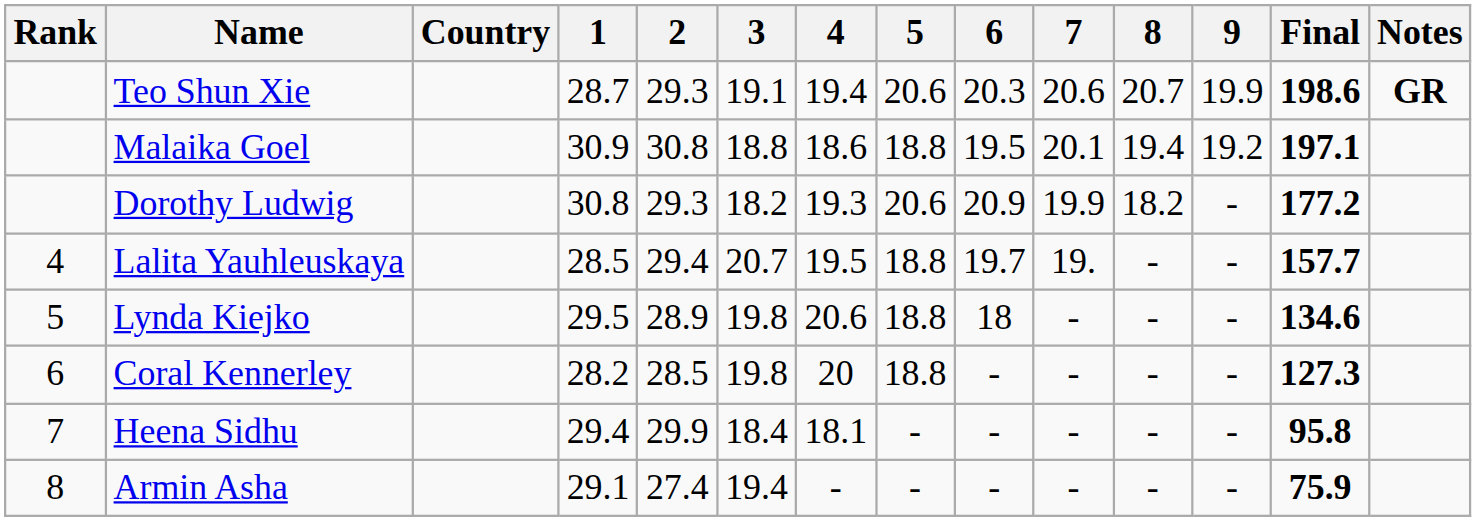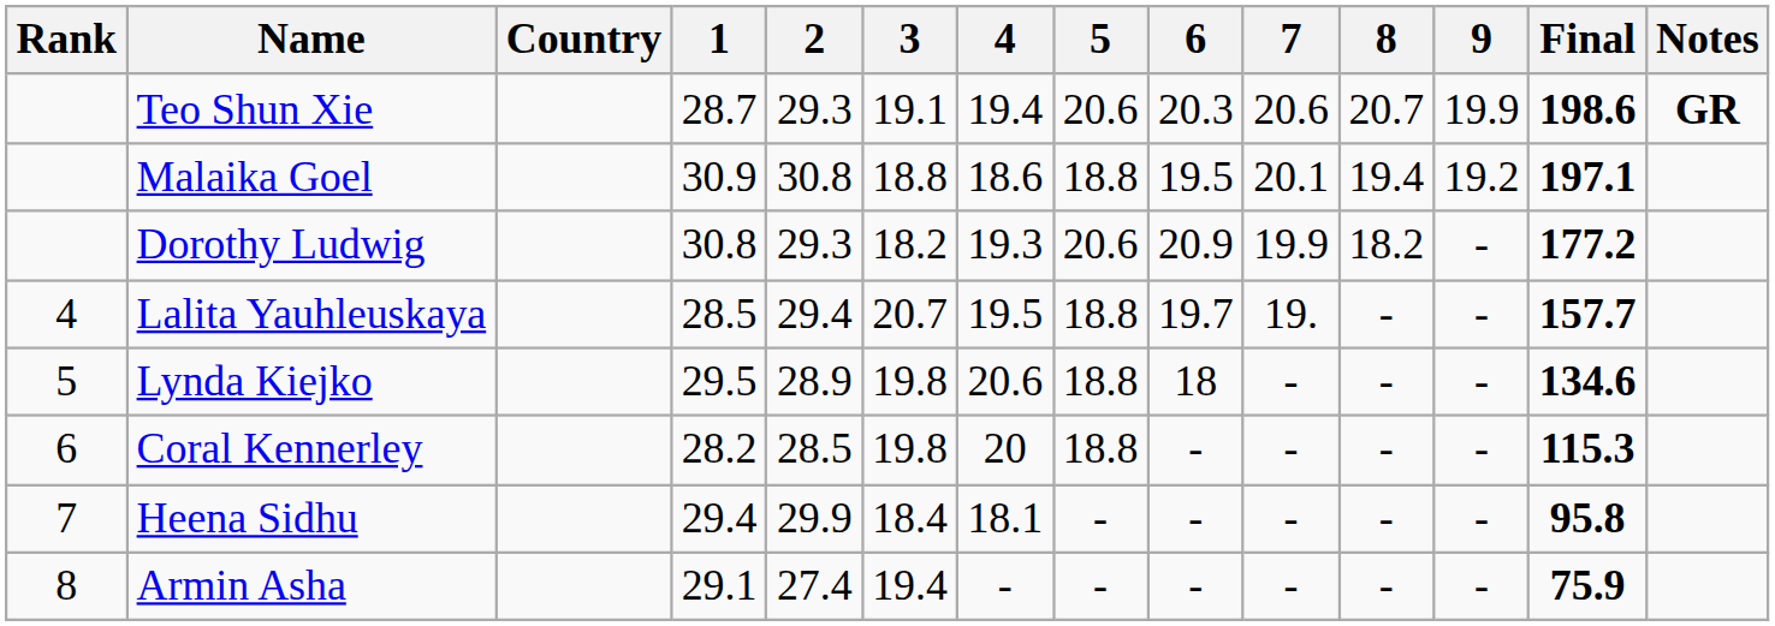Coral Kennerley | Final: 127.3 -> 115.3
